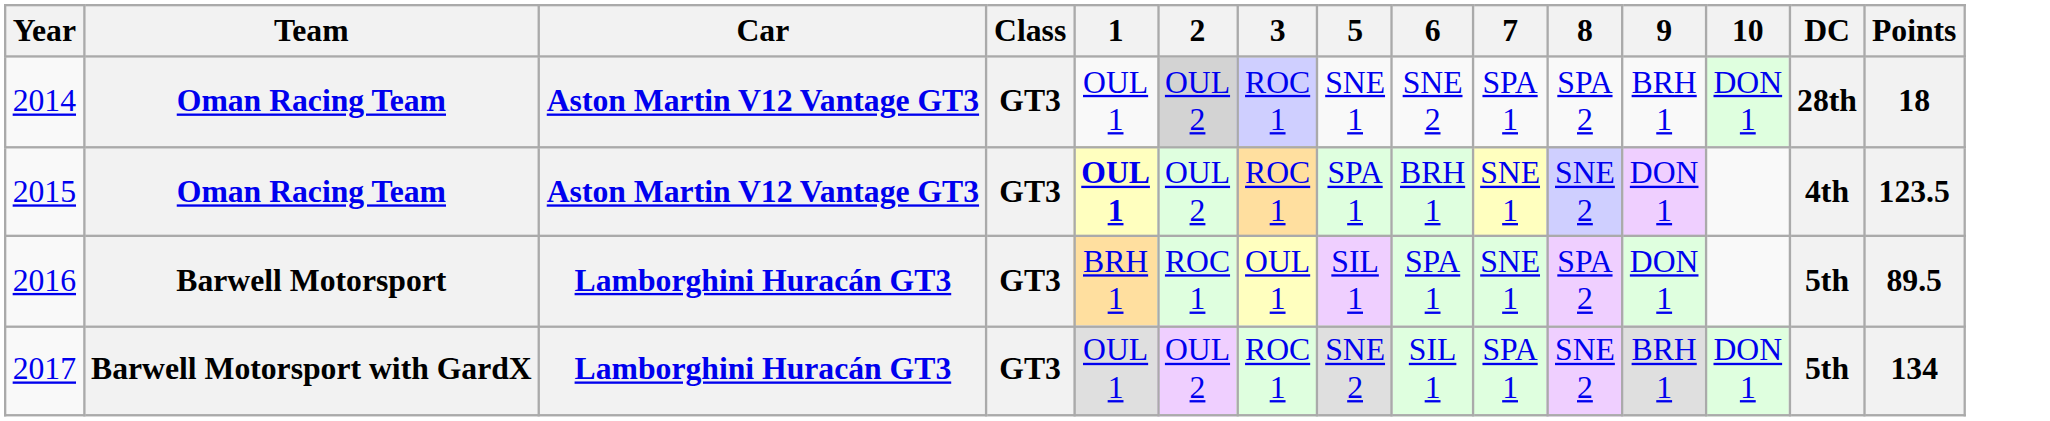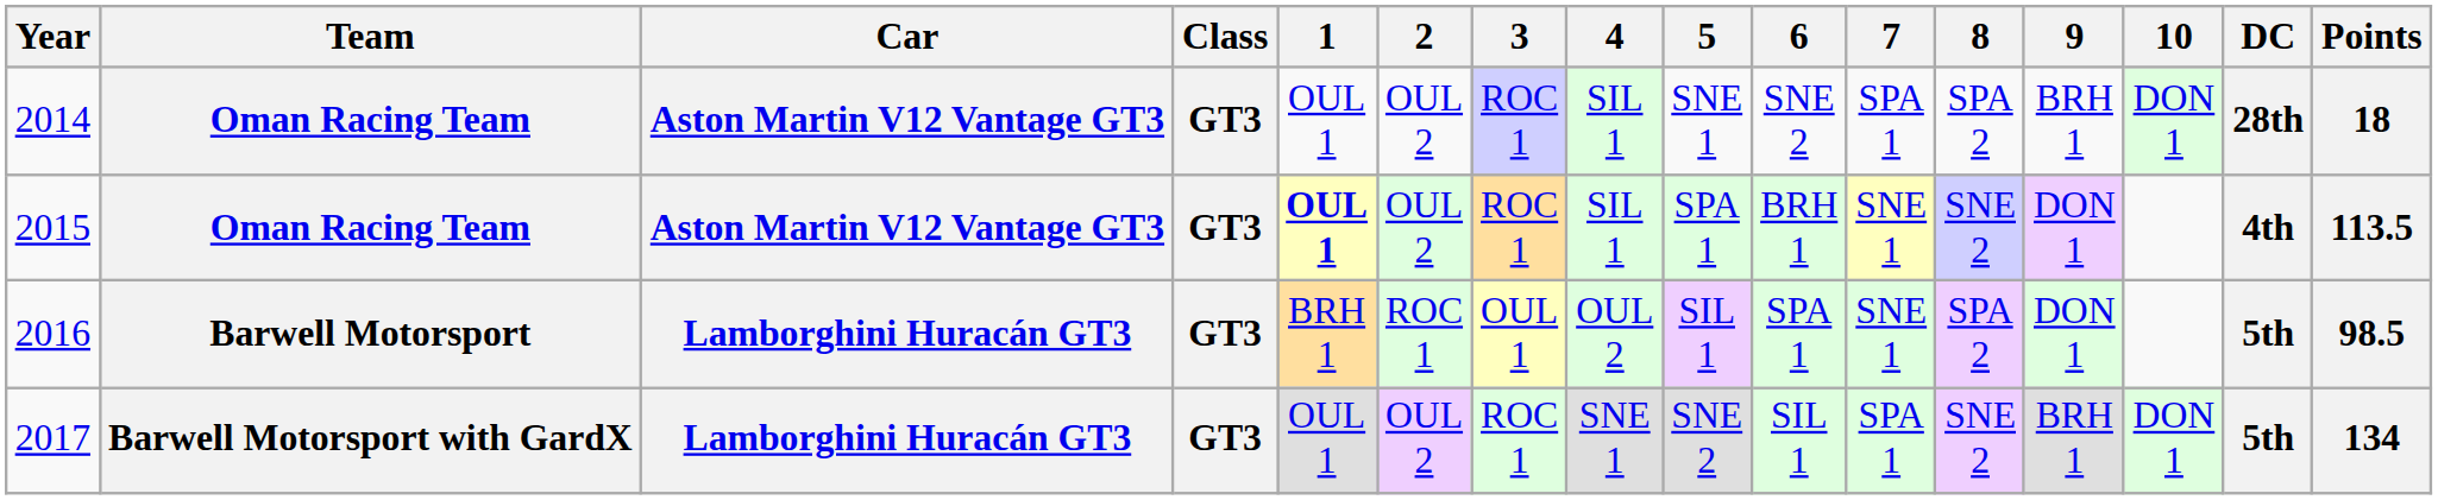+ column: 4 | SIL 1 | SIL 1 | OUL 2 | SNE 1
2014 | 2: lightgrey background -> no background
2015 | Points: 123.5 -> 113.5
2016 | Points: 89.5 -> 98.5
